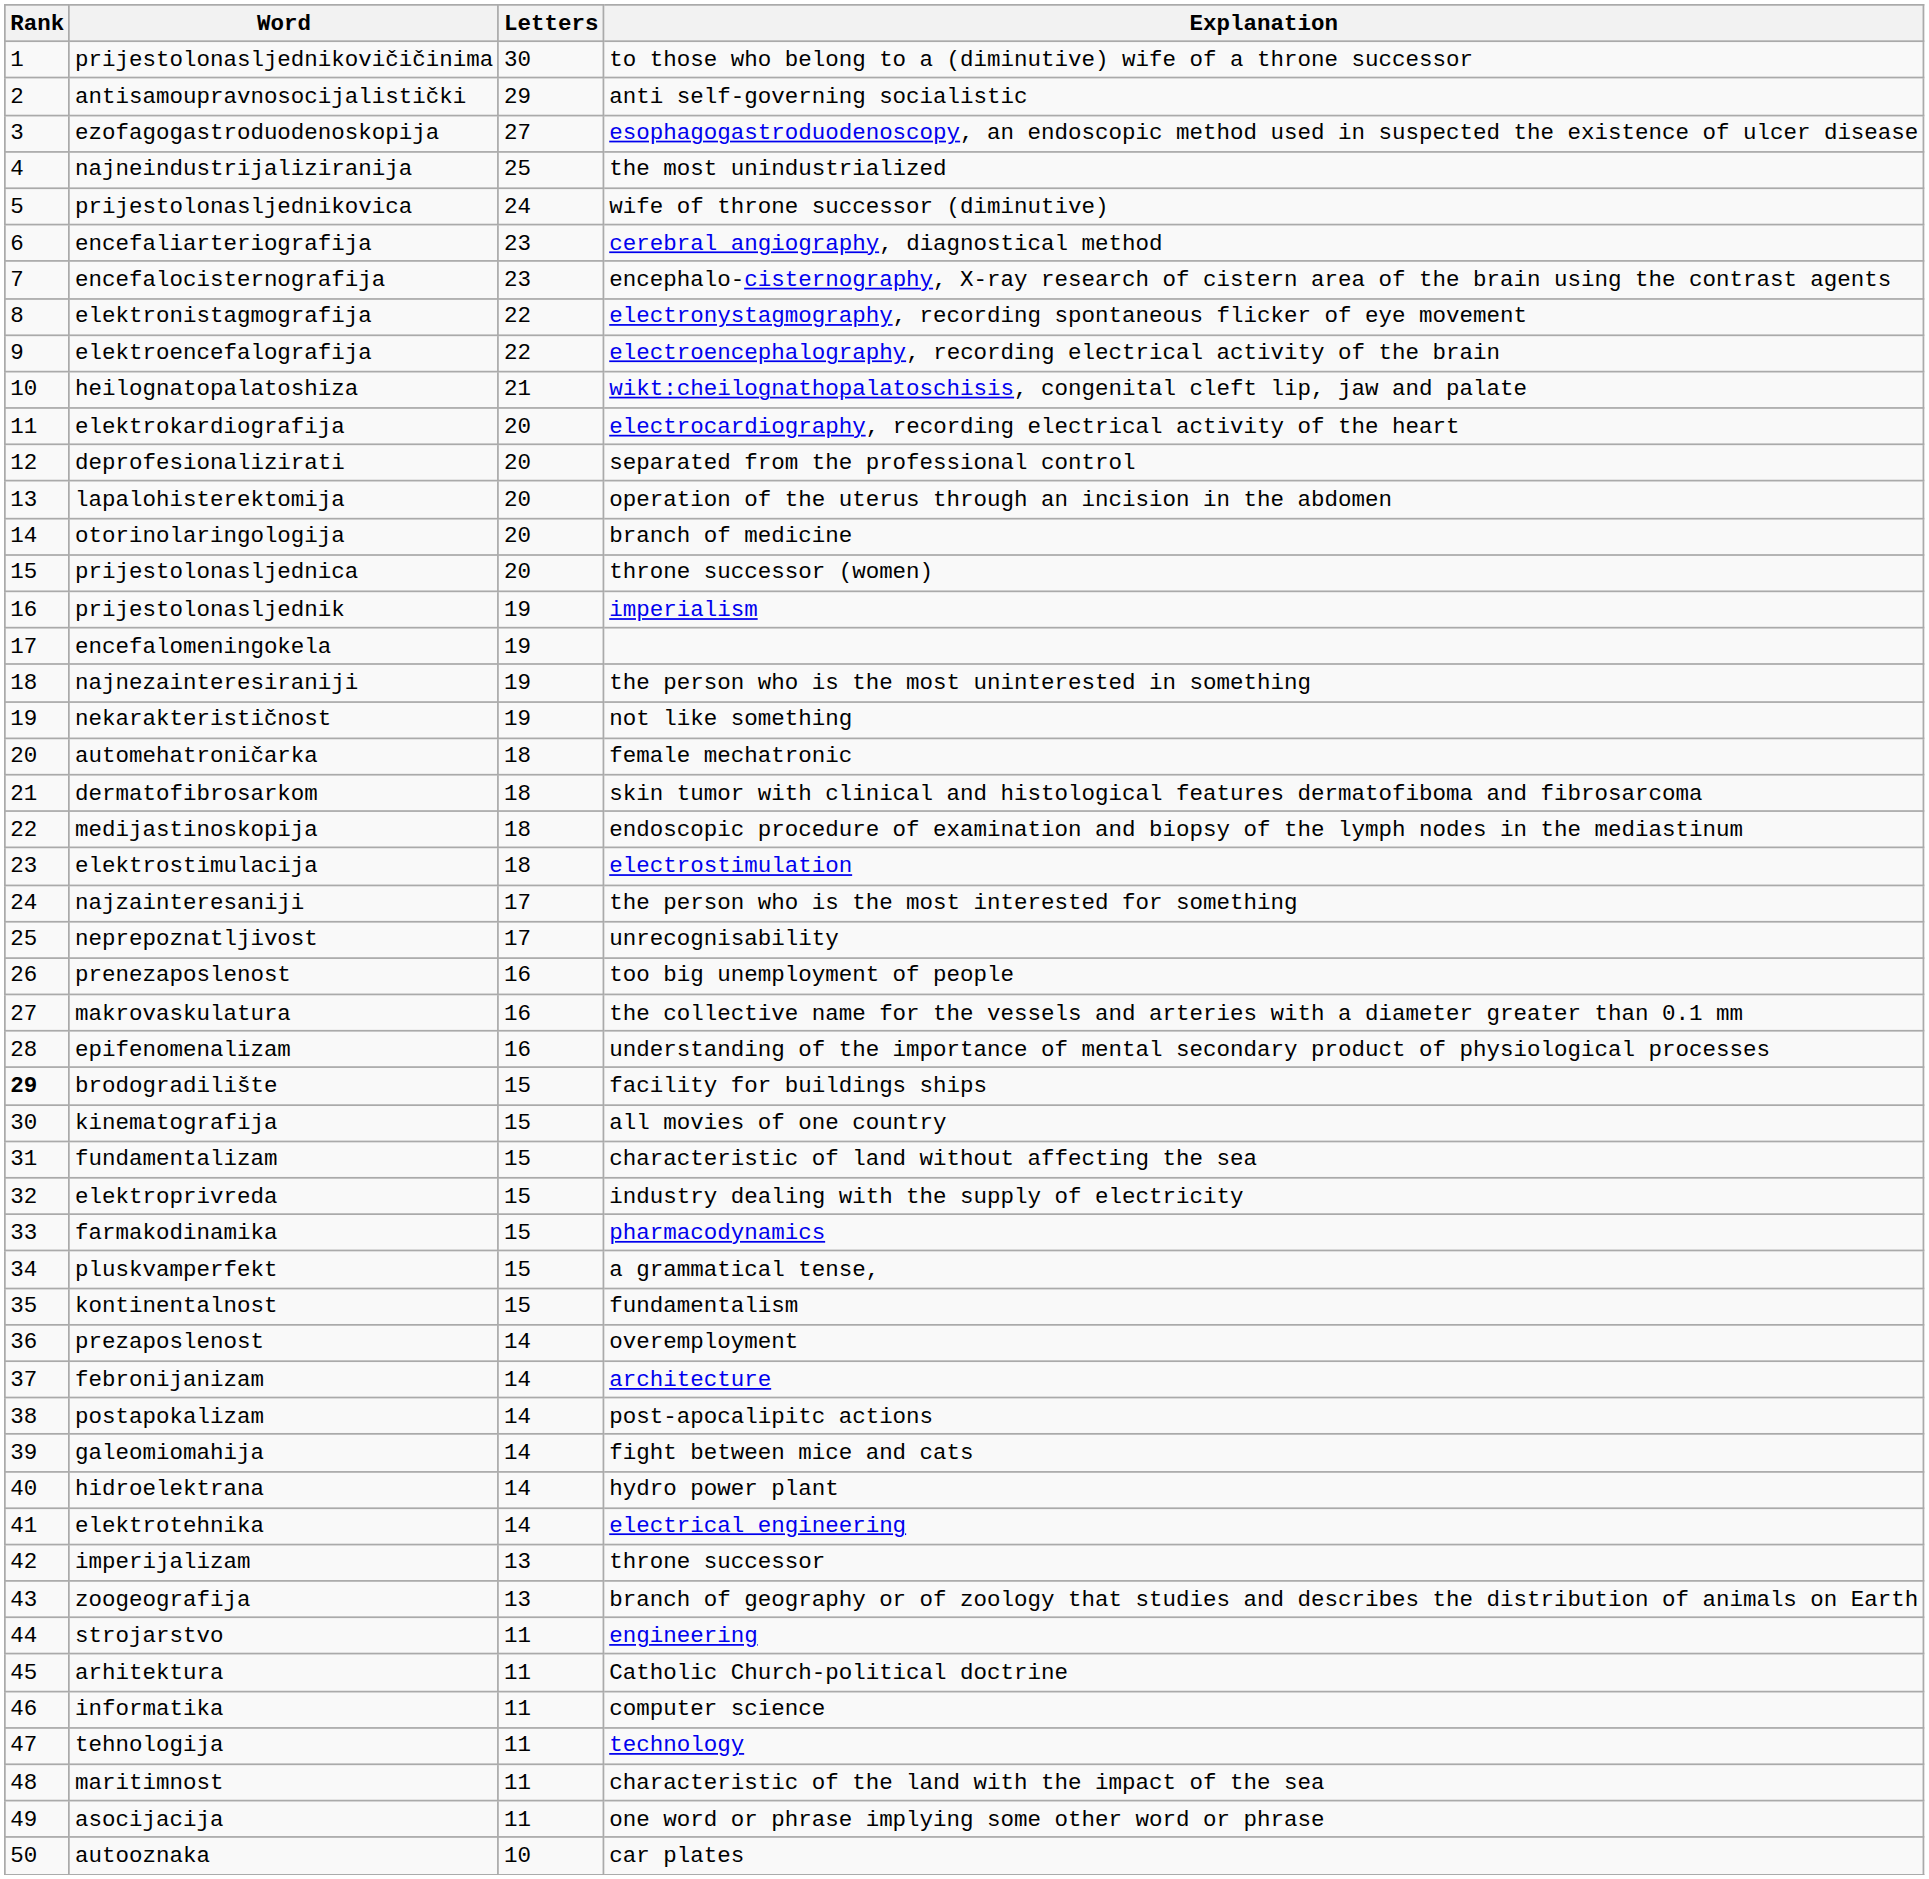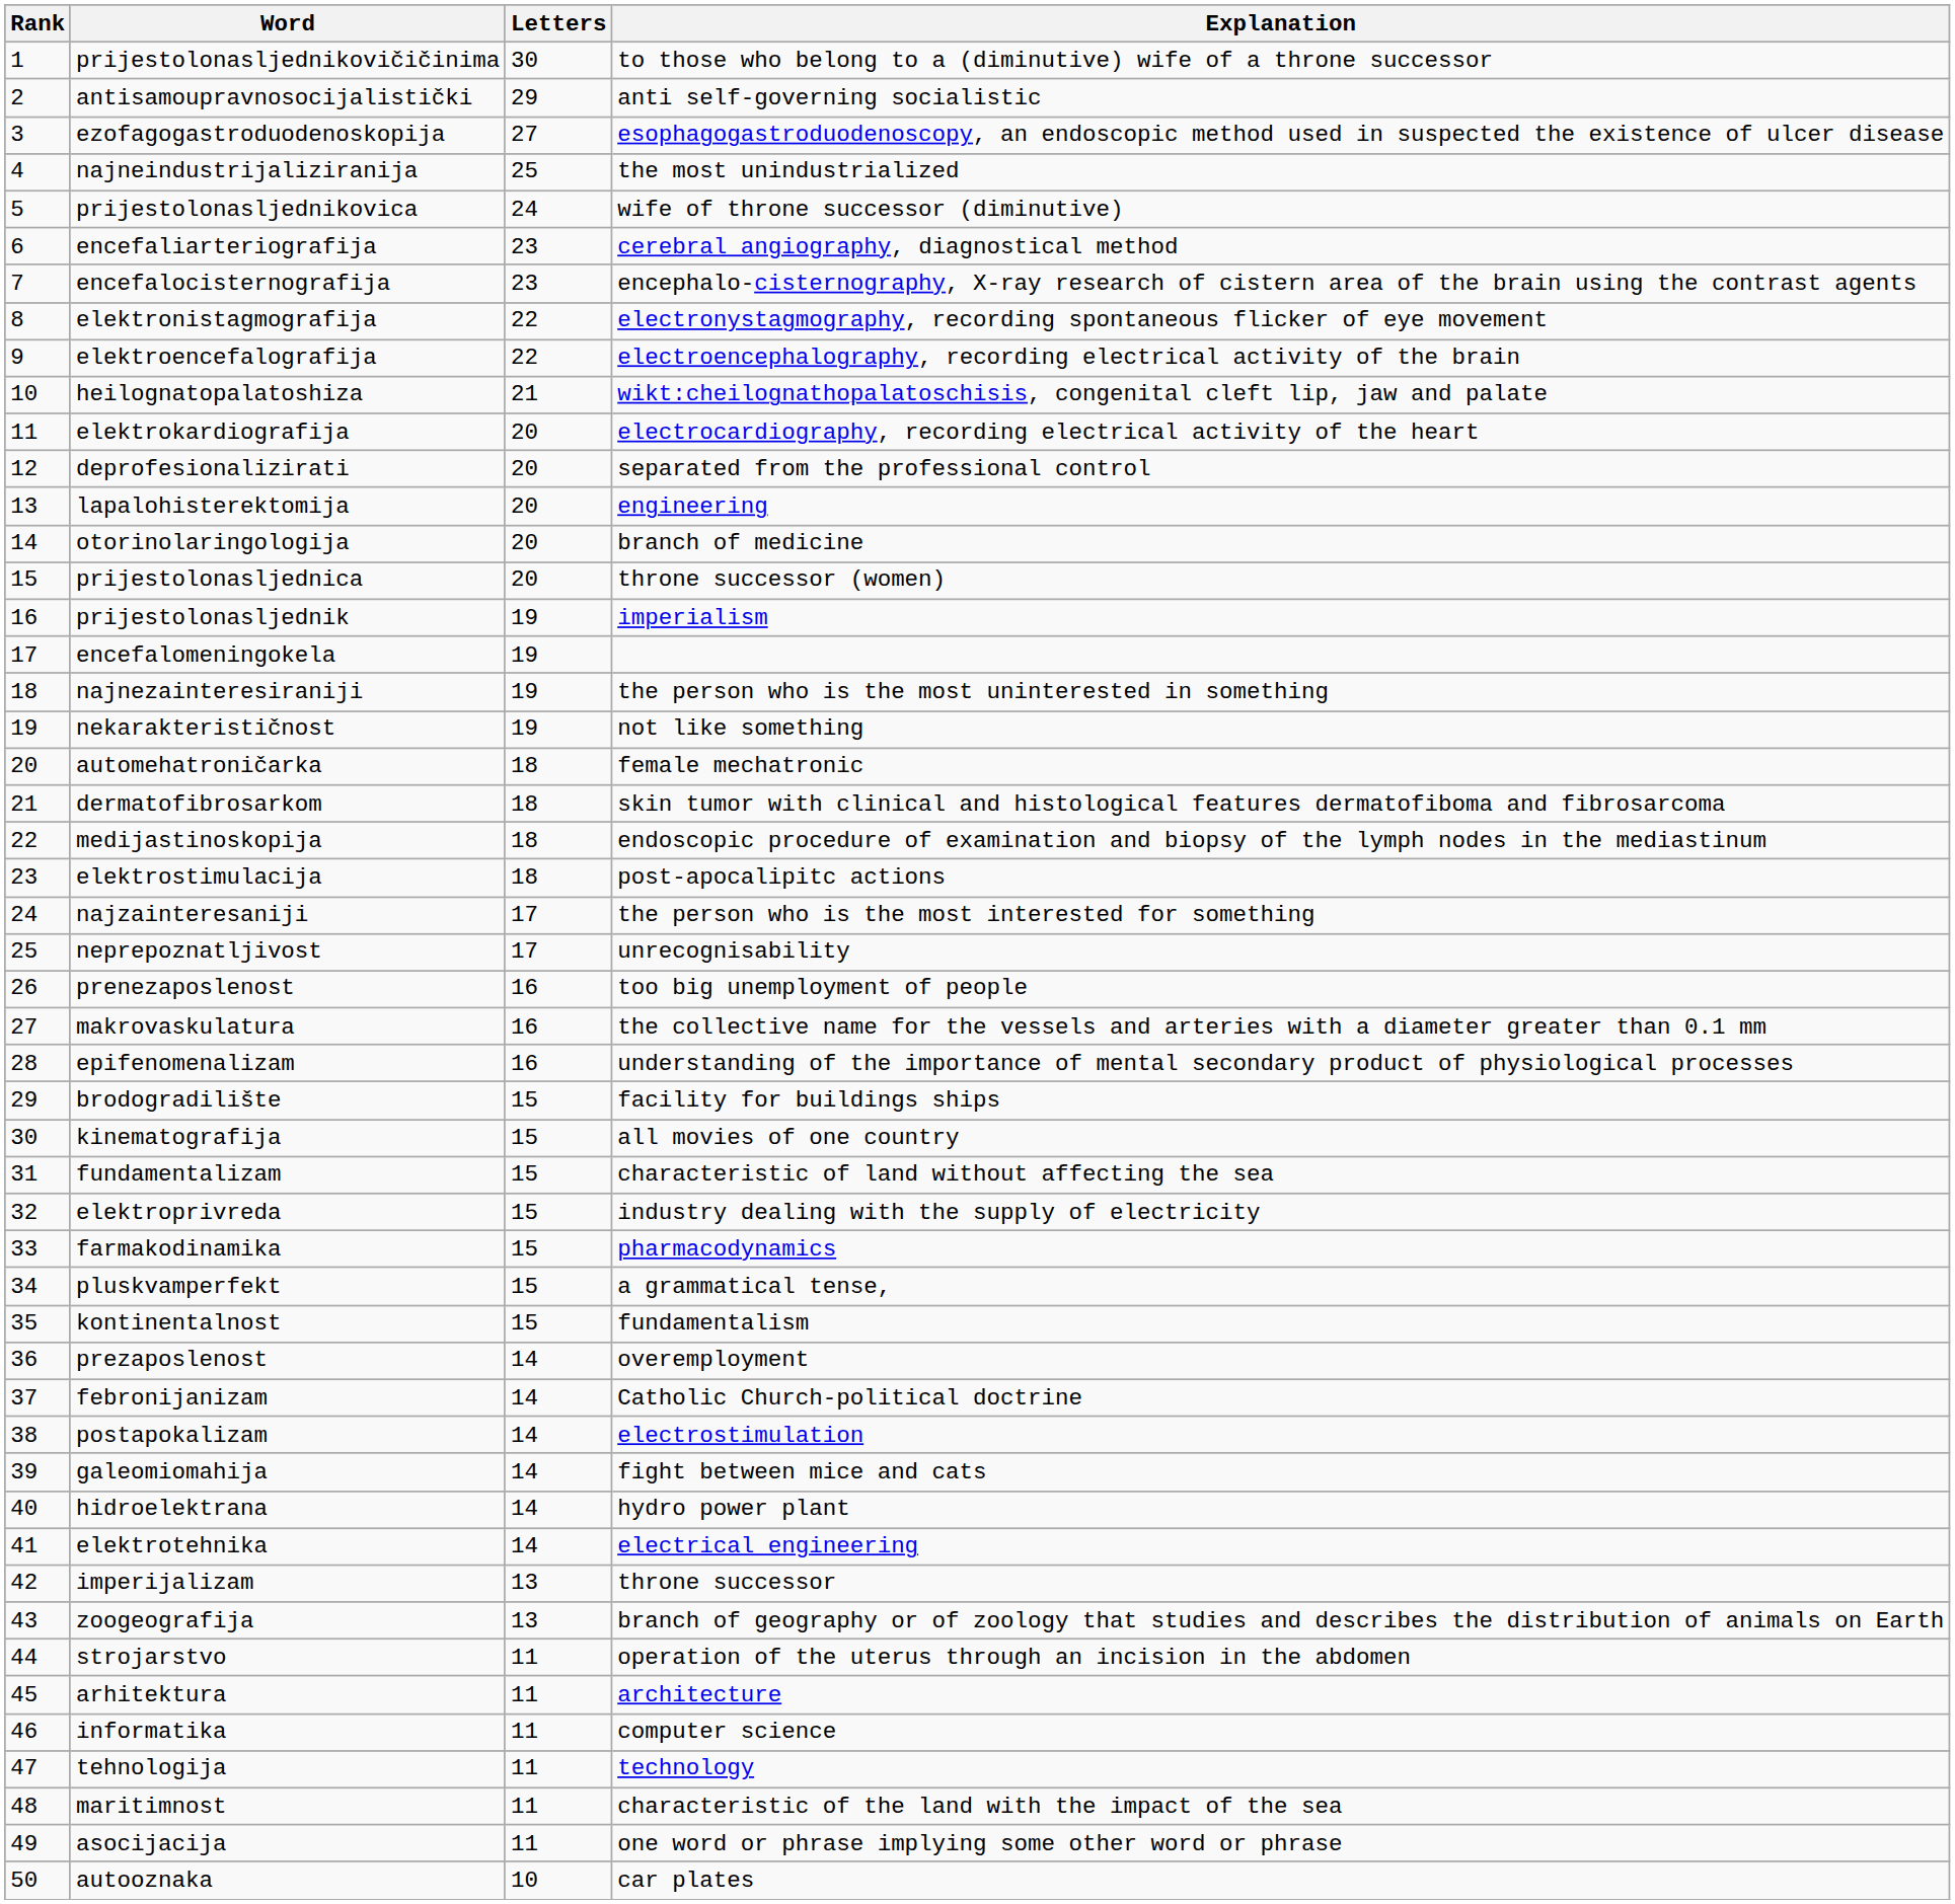lapalohisterektomija | Explanation: operation of the uterus through an incision in the abdomen -> engineering
elektrostimulacija | Explanation: electrostimulation -> post-apocalipitc actions
brodogradilište | Rank: bold -> normal
febronijanizam | Explanation: architecture -> Catholic Church-political doctrine
postapokalizam | Explanation: post-apocalipitc actions -> electrostimulation
strojarstvo | Explanation: engineering -> operation of the uterus through an incision in the abdomen
arhitektura | Explanation: Catholic Church-political doctrine -> architecture
